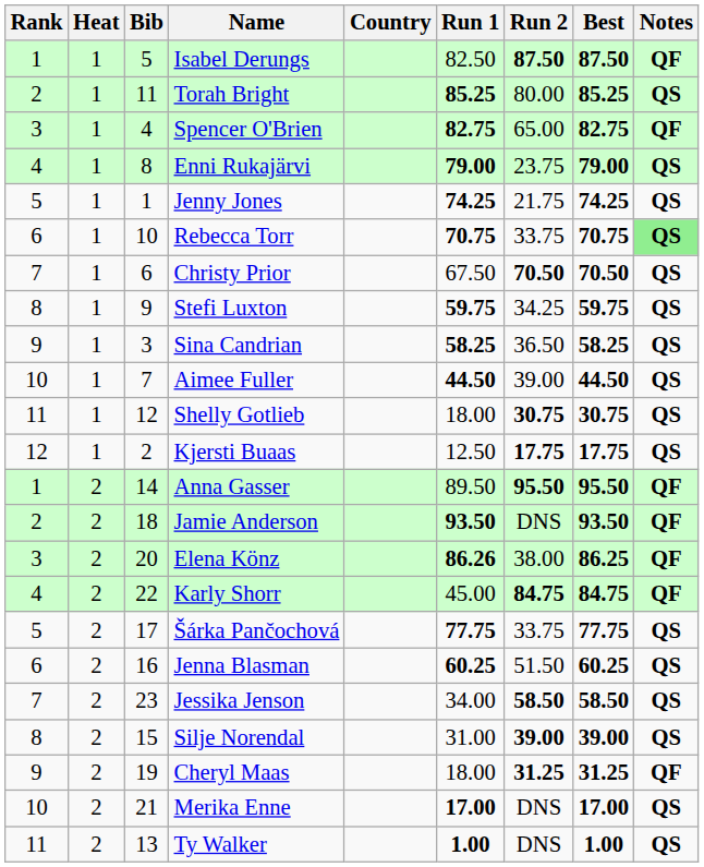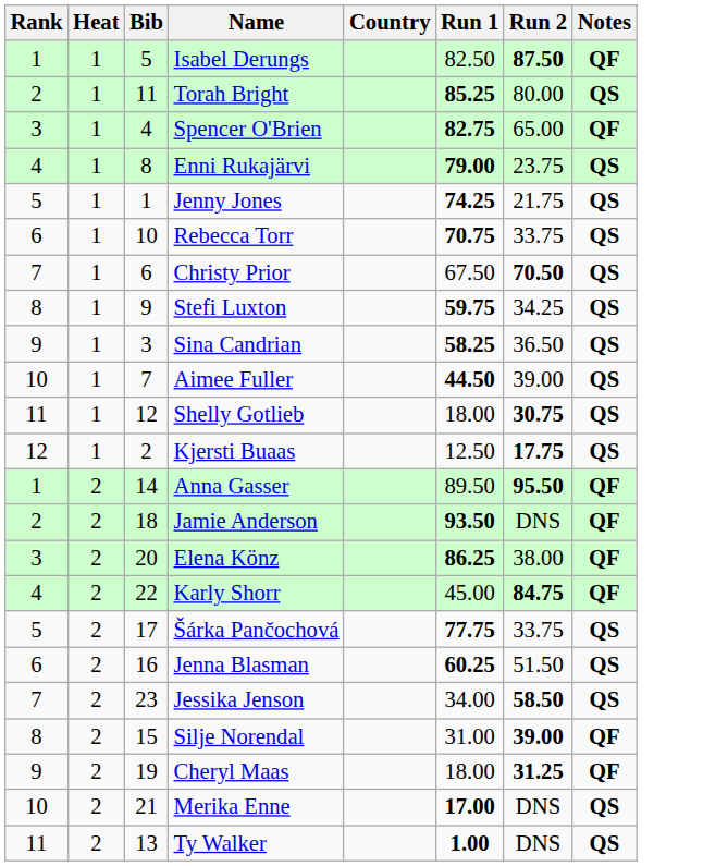- column: Best | 87.50 | 85.25 | 82.75 | 79.00 | 74.25 | 70.75 | 70.50 | 59.75 | 58.25 | 44.50 | 30.75 | 17.75 | 95.50 | 93.50 | 86.25 | 84.75 | 77.75 | 60.25 | 58.50 | 39.00 | 31.25 | 17.00 | 1.00
Rebecca Torr | Notes: lightgreen background -> no background
Elena Könz | Run 1: 86.26 -> 86.25
Silje Norendal | Notes: QS -> QF
